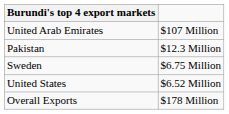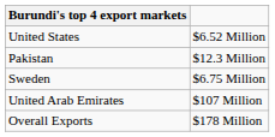rows swapped: United Arab Emirates <-> United States
